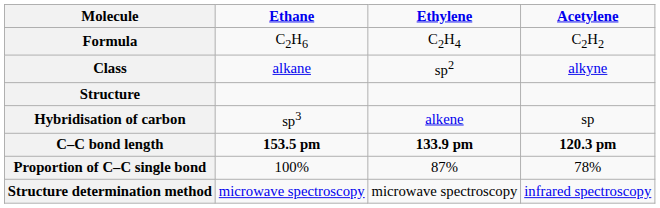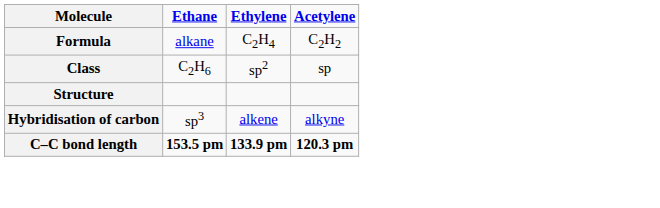Formula | Ethane: C2H6 -> alkane
Class | Ethane: alkane -> C2H6
Class | Acetylene: alkyne -> sp
Hybridisation of carbon | Acetylene: sp -> alkyne
- row: Proportion of C–C single bond | 100% | 87% | 78%
- row: Structure determination method | microwave spectroscopy | microwave spectroscopy | infrared spectroscopy
